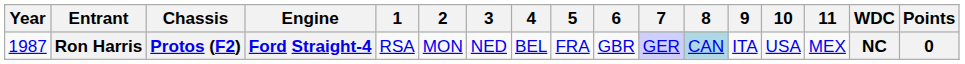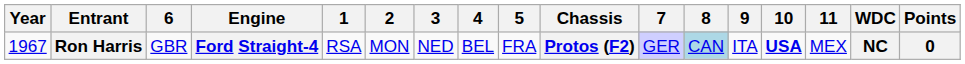columns swapped: Chassis <-> 6
Ron Harris | Year: 1987 -> 1967
Ron Harris | 10: normal -> bold
